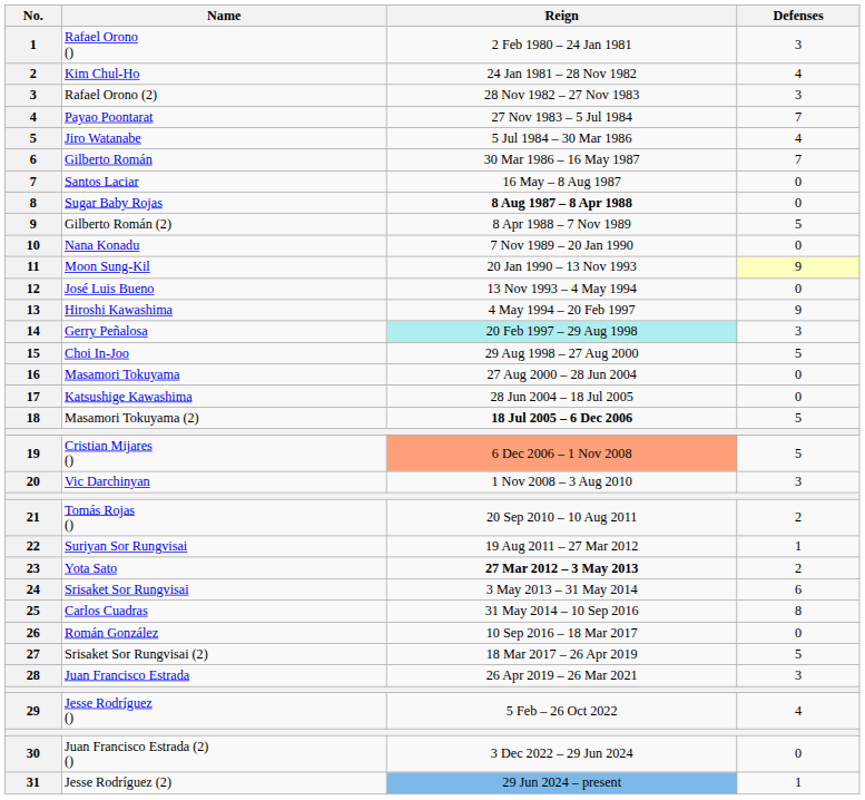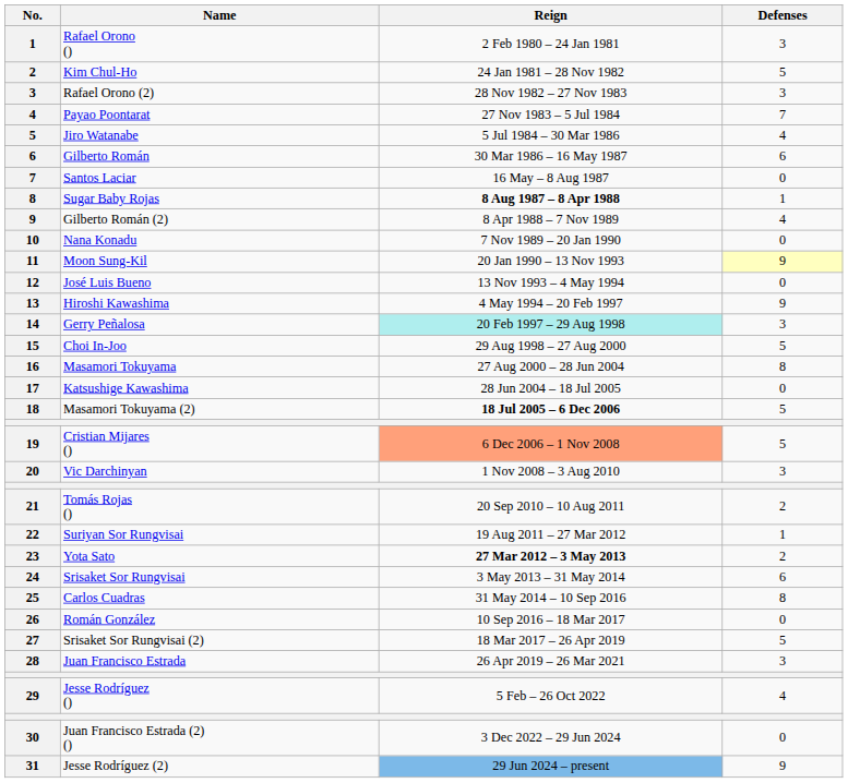Kim Chul-Ho | Defenses: 4 -> 5
Gilberto Román | Defenses: 7 -> 6
Sugar Baby Rojas | Defenses: 0 -> 1
Gilberto Román (2) | Defenses: 5 -> 4
Masamori Tokuyama | Defenses: 0 -> 8
Jesse Rodríguez (2) | Defenses: 1 -> 9
